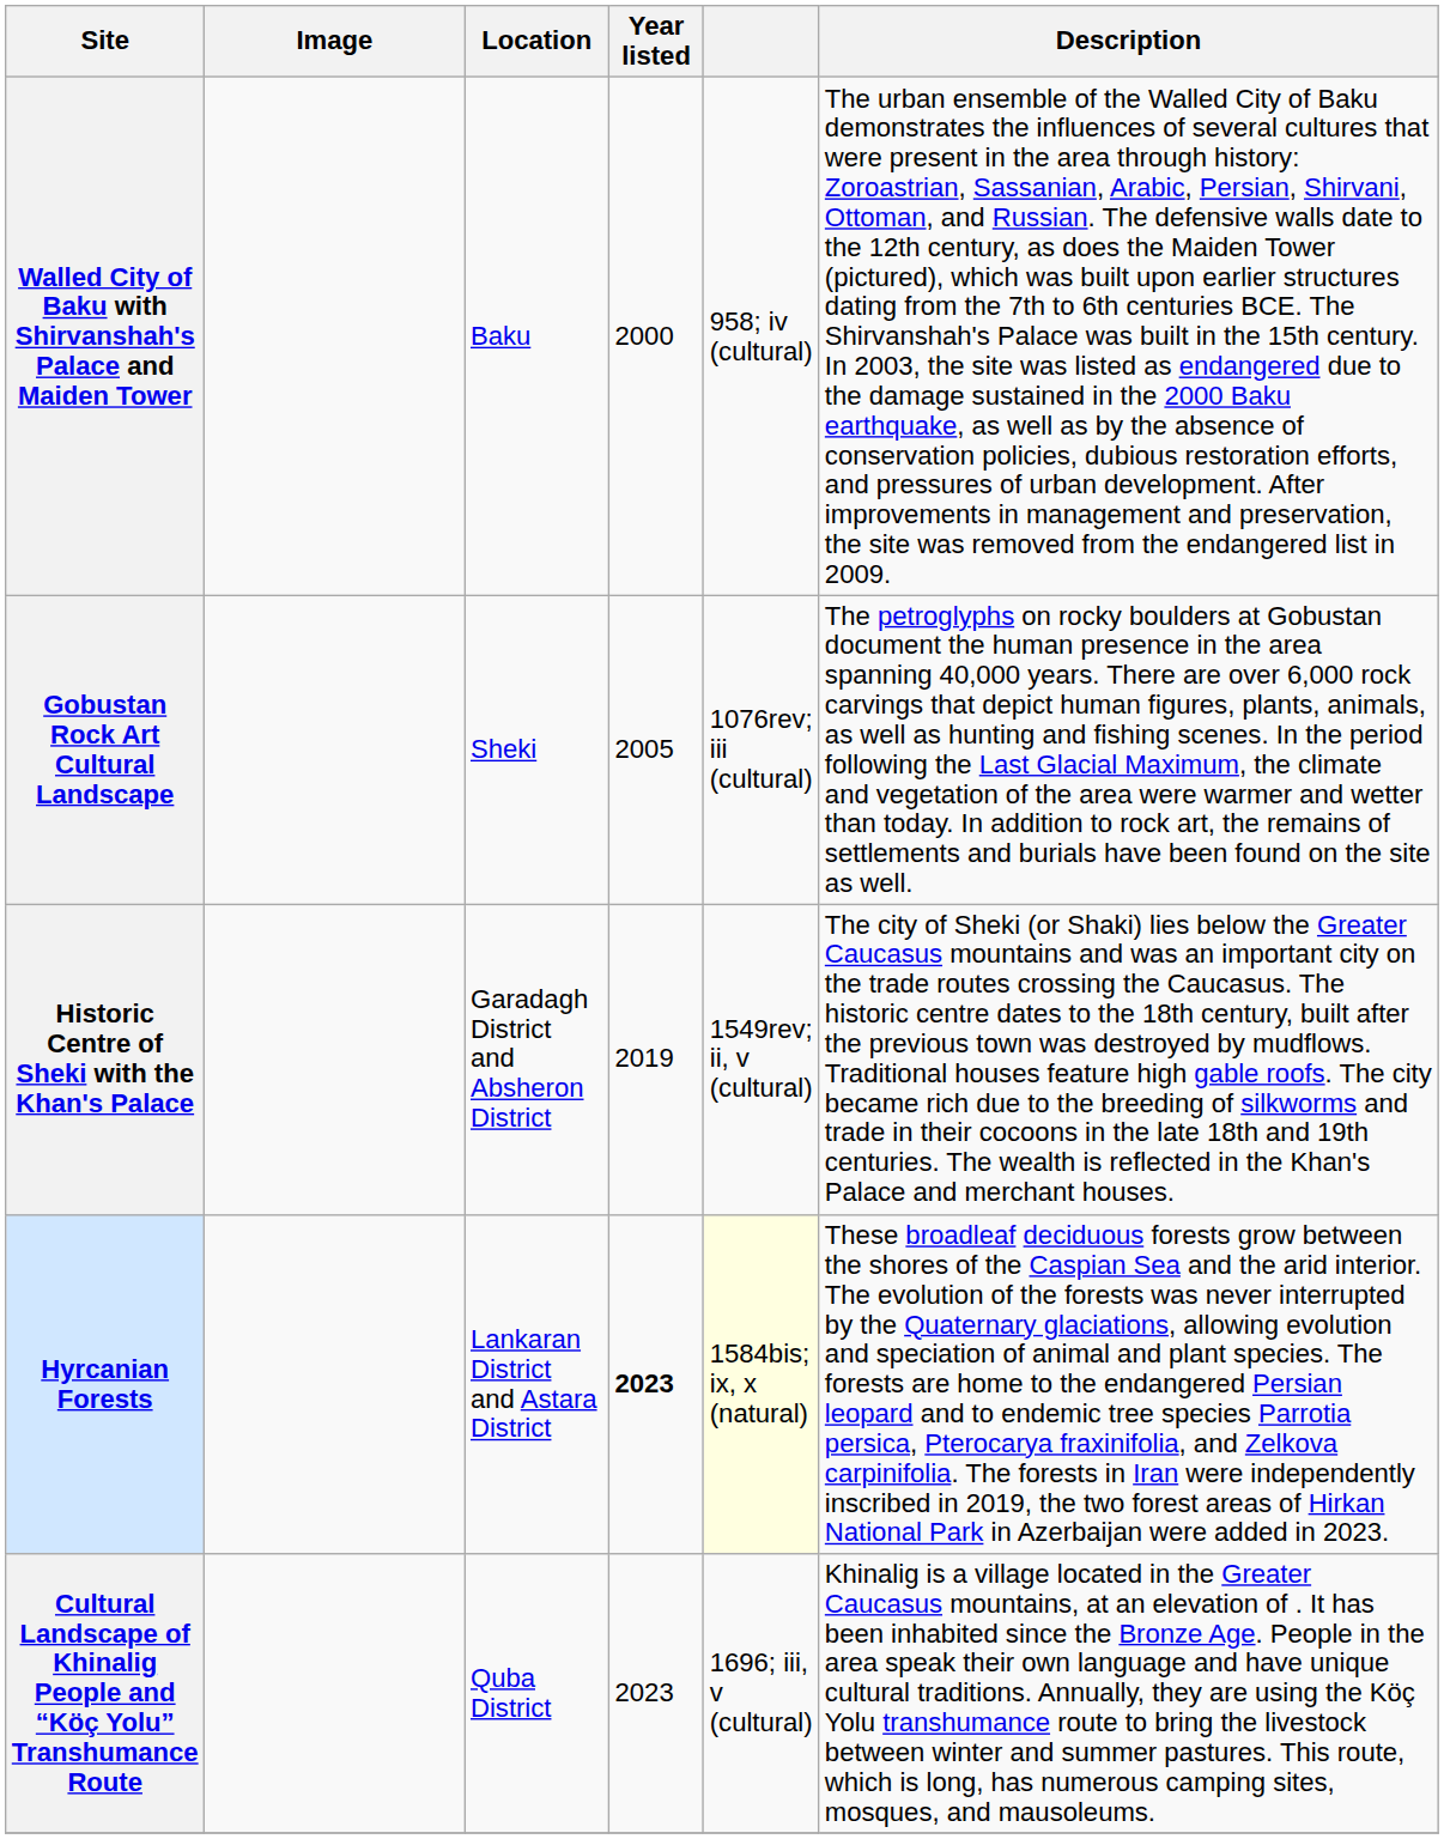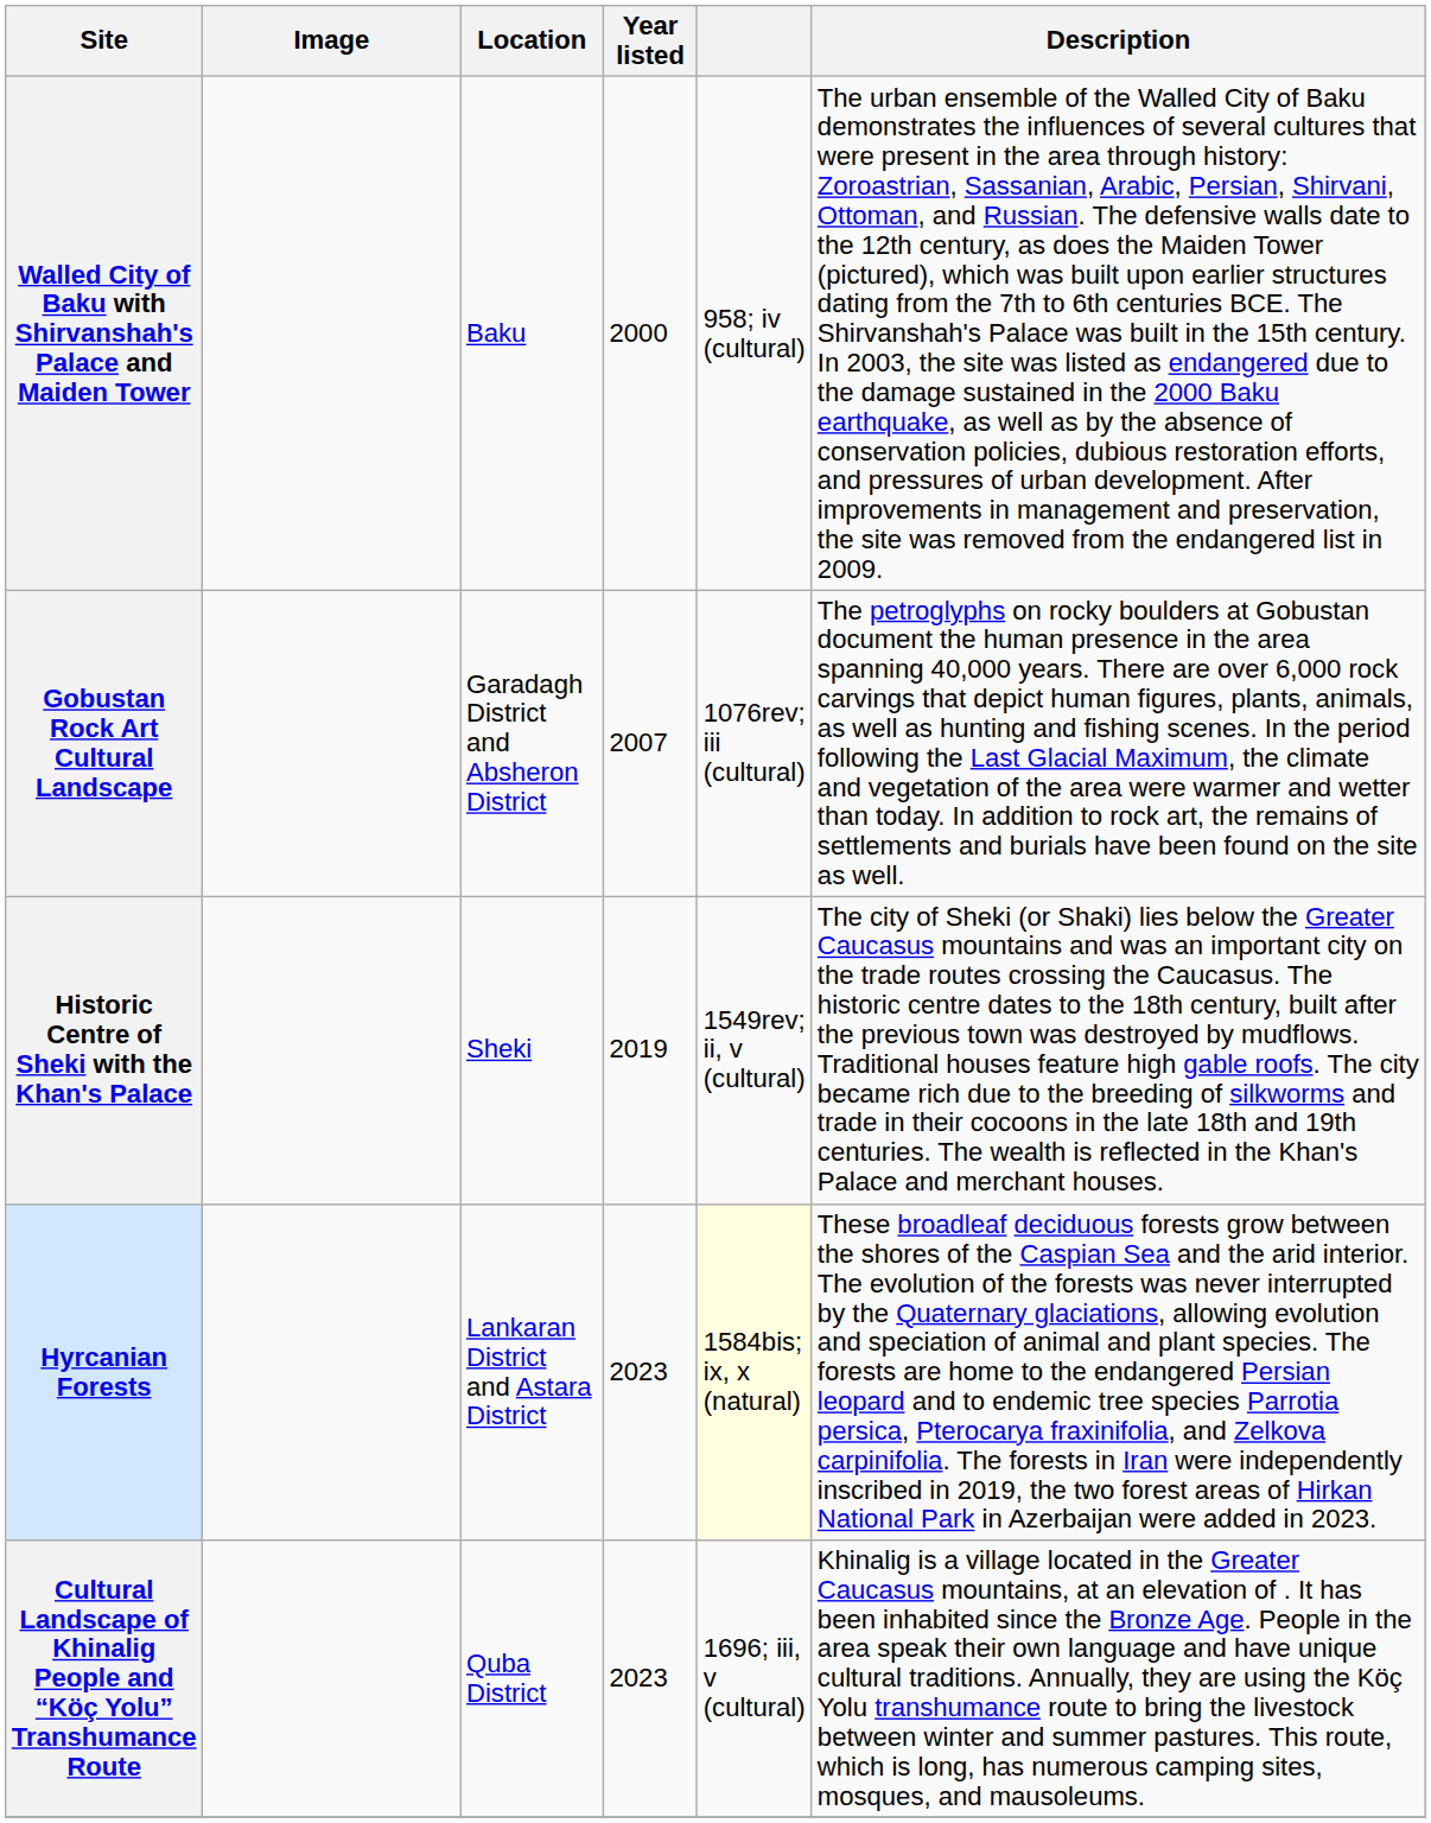Gobustan Rock Art Cultural Landscape | Location: Sheki -> Garadagh District and Absheron District
Gobustan Rock Art Cultural Landscape | Year listed: 2005 -> 2007
Historic Centre of Sheki with the Khan's Palace | Location: Garadagh District and Absheron District -> Sheki
Hyrcanian Forests | Year listed: bold -> normal
